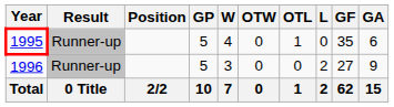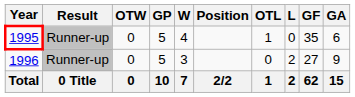columns swapped: Position <-> OTW
